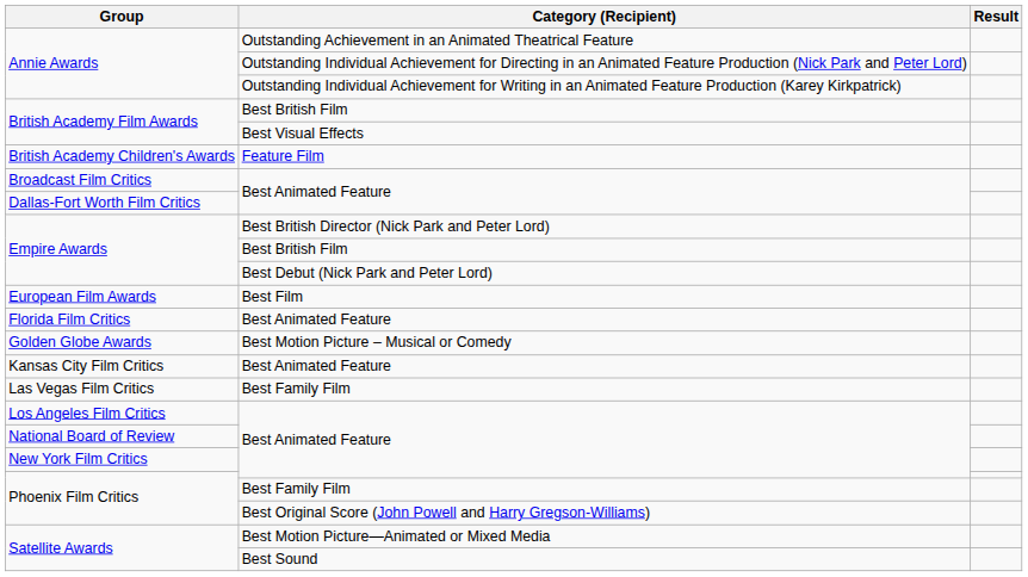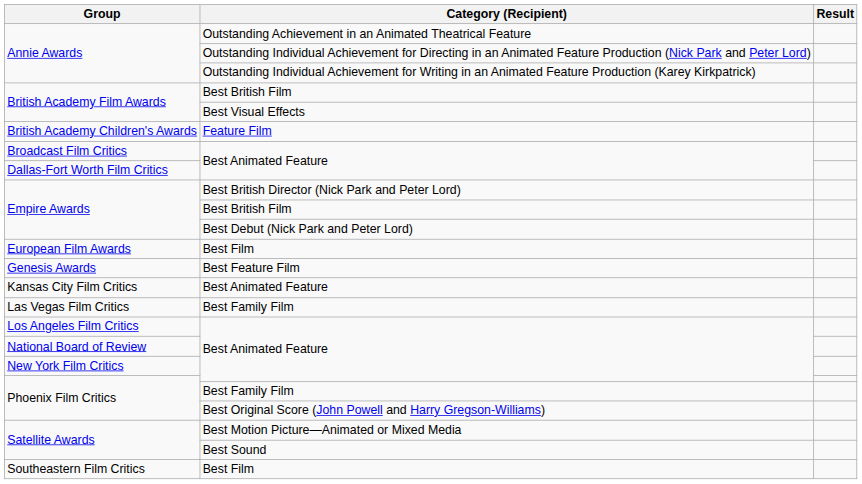- row: Florida Film Critics | Best Animated Feature
+ row: Genesis Awards | Best Feature Film
- row: Golden Globe Awards | Best Motion Picture – Musical or Comedy
+ row: Southeastern Film Critics | Best Film
